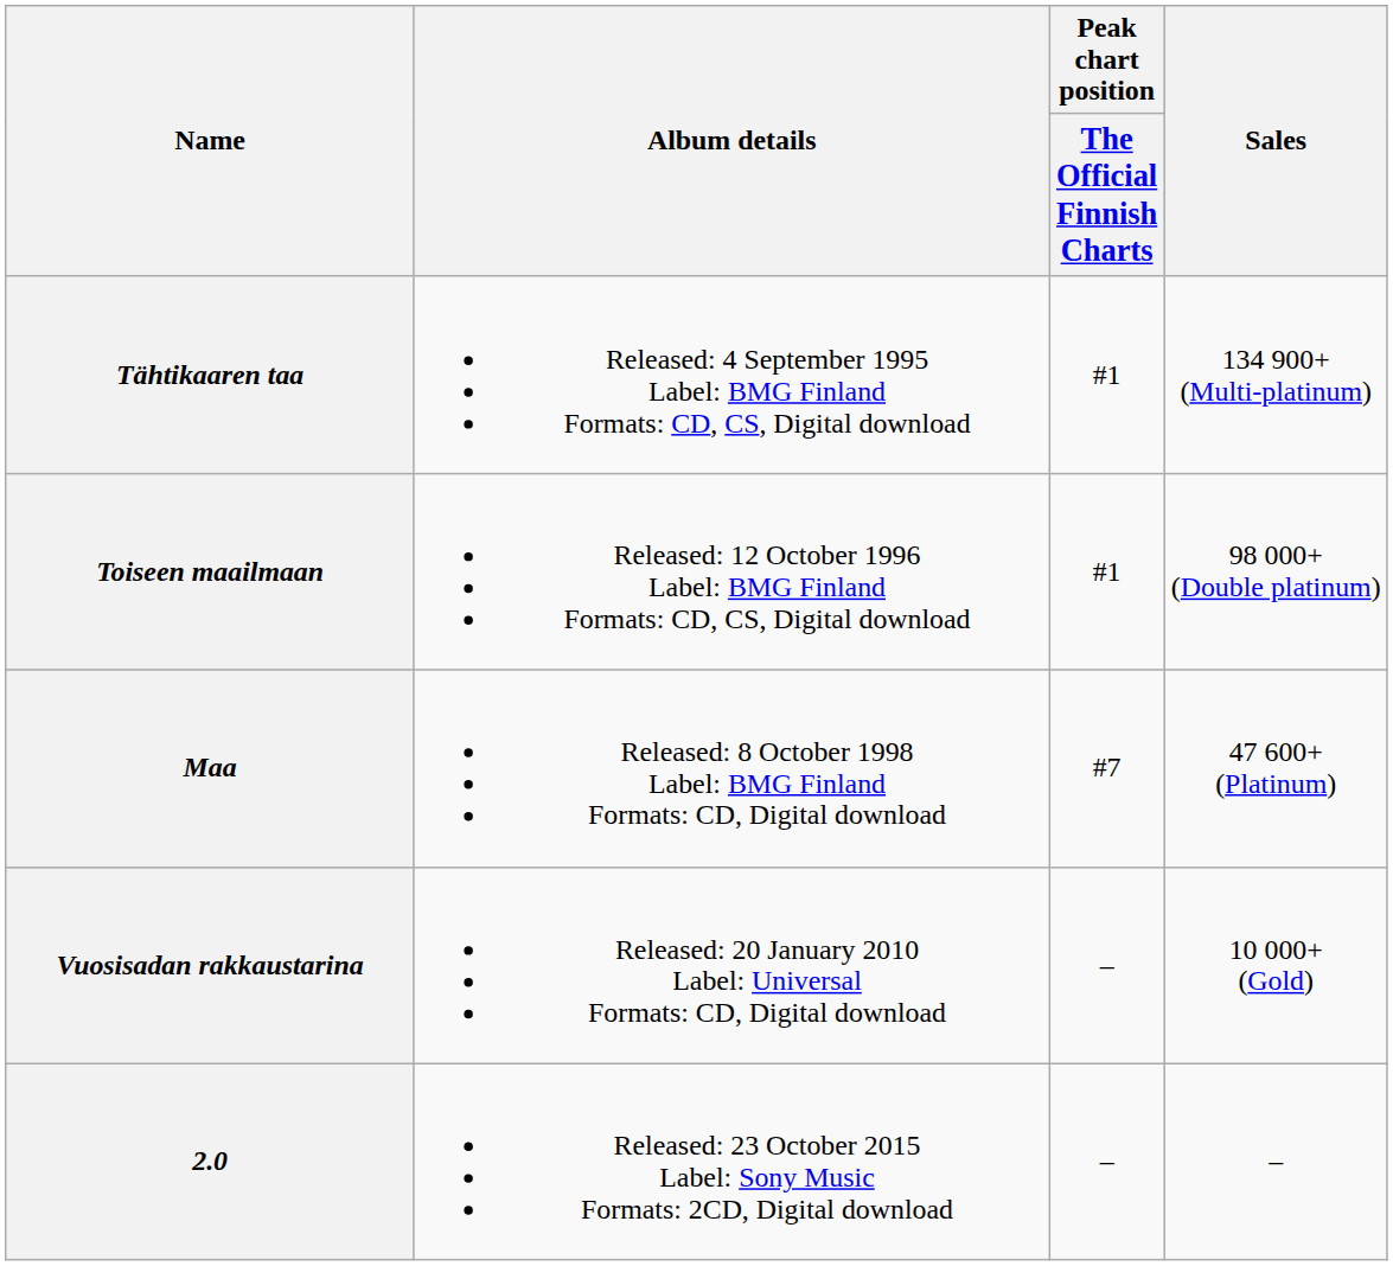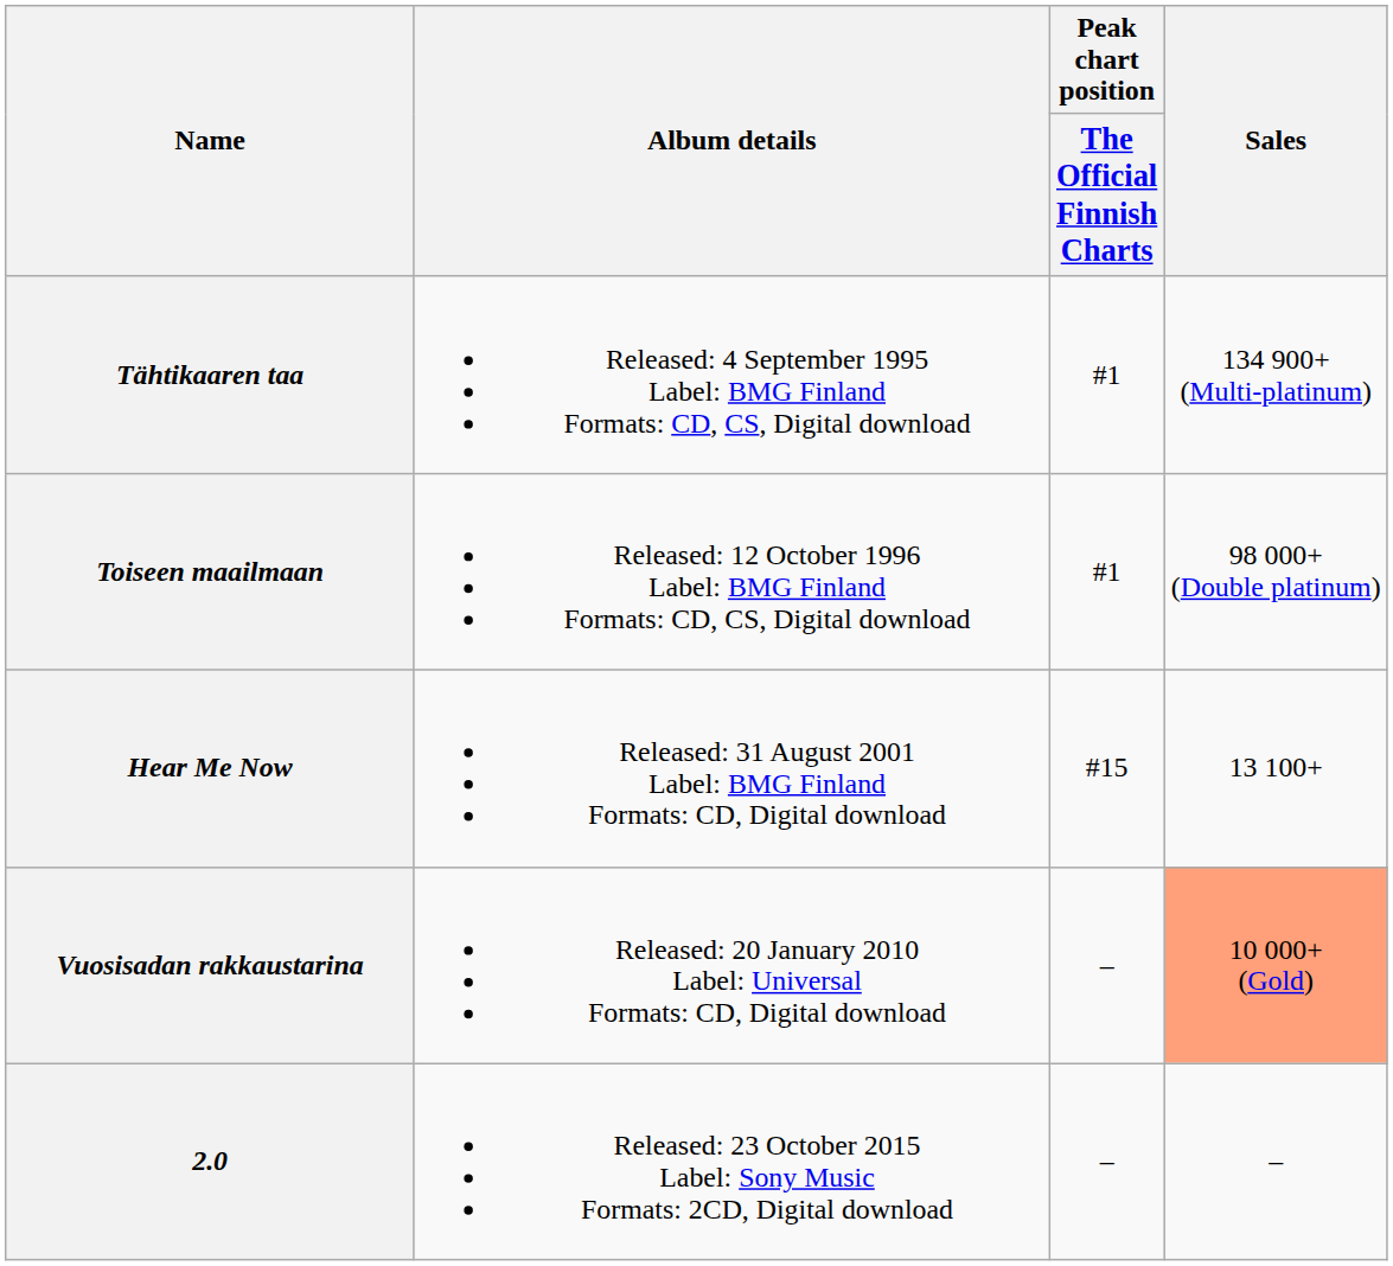- row: Maa | Released: 8 October 1998 Label: BMG Finland Formats: CD, Digital download | #7 | 47 600+ (Platinum)
+ row: Hear Me Now | Released: 31 August 2001 Label: BMG Finland Formats: CD, Digital download | #15 | 13 100+
Vuosisadan rakkaustarina | Sales: no background -> lightsalmon background
